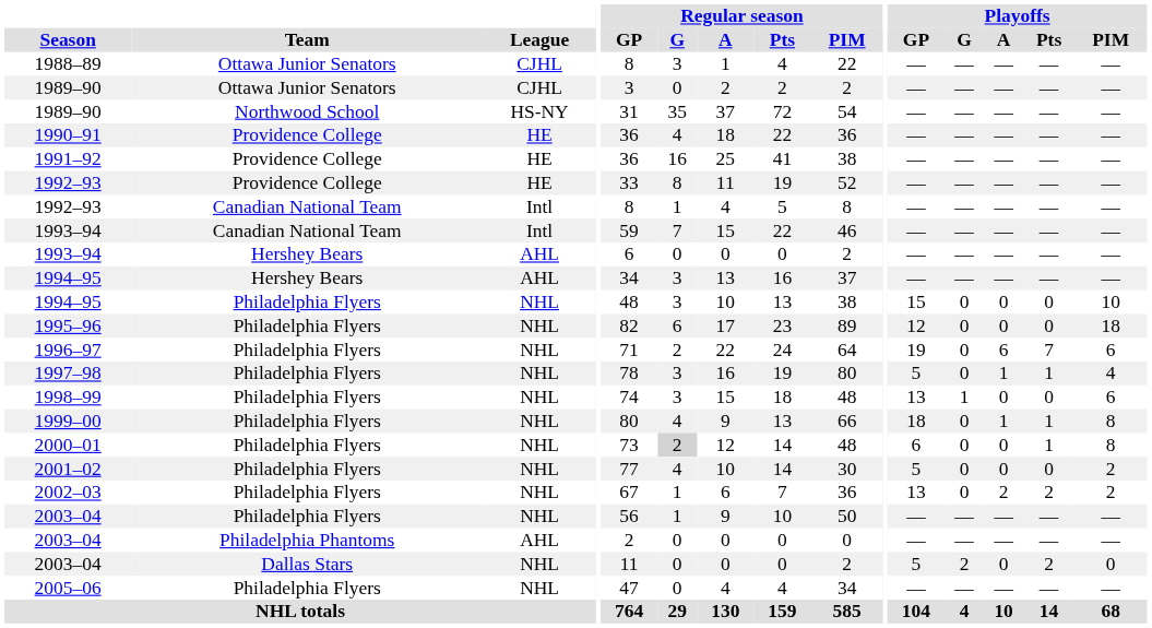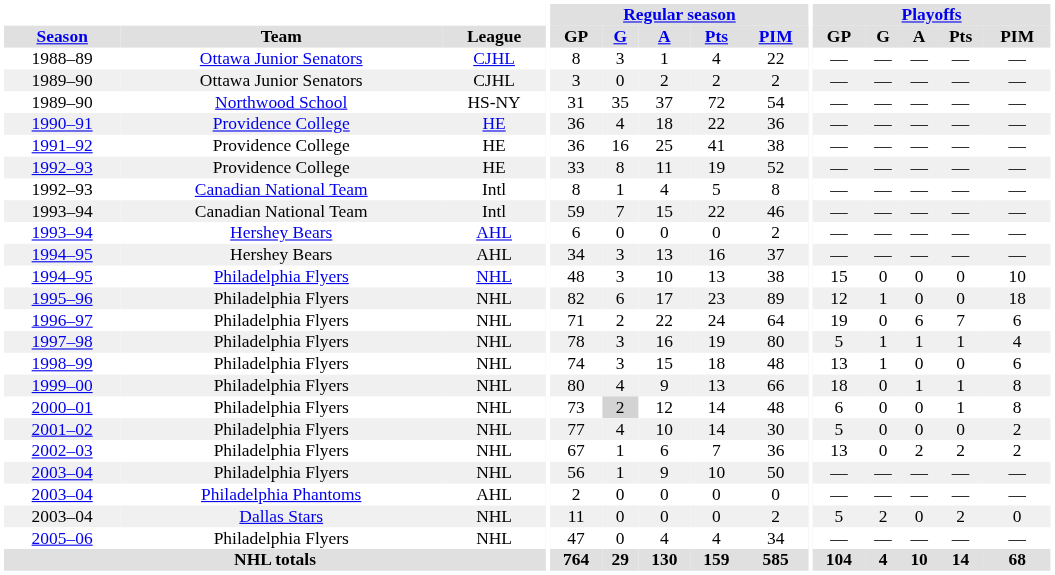1995–96 | Playoffs / G: 0 -> 1
1997–98 | Playoffs / G: 0 -> 1
